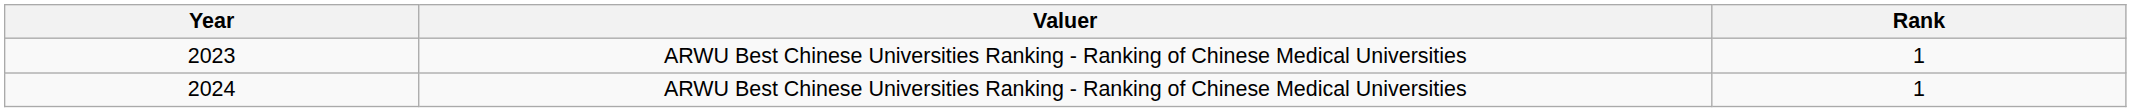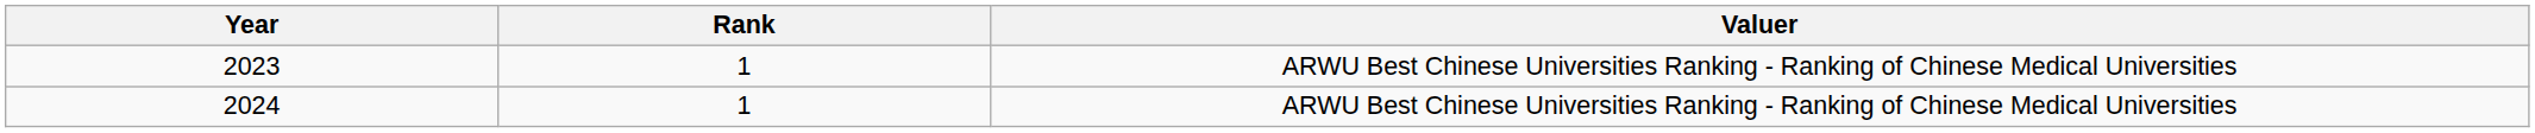columns swapped: Rank <-> Valuer
